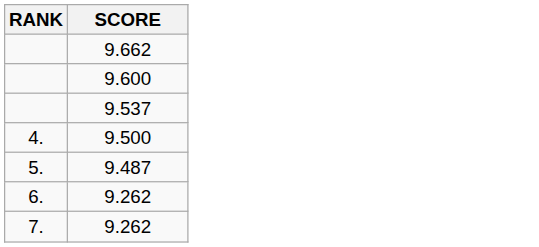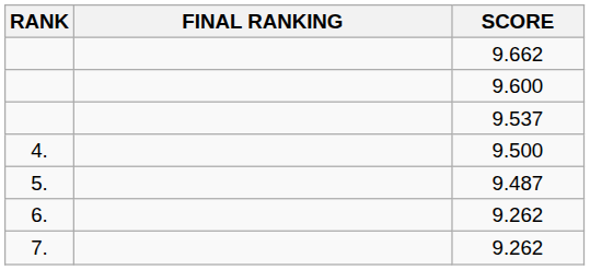+ column: FINAL RANKING
